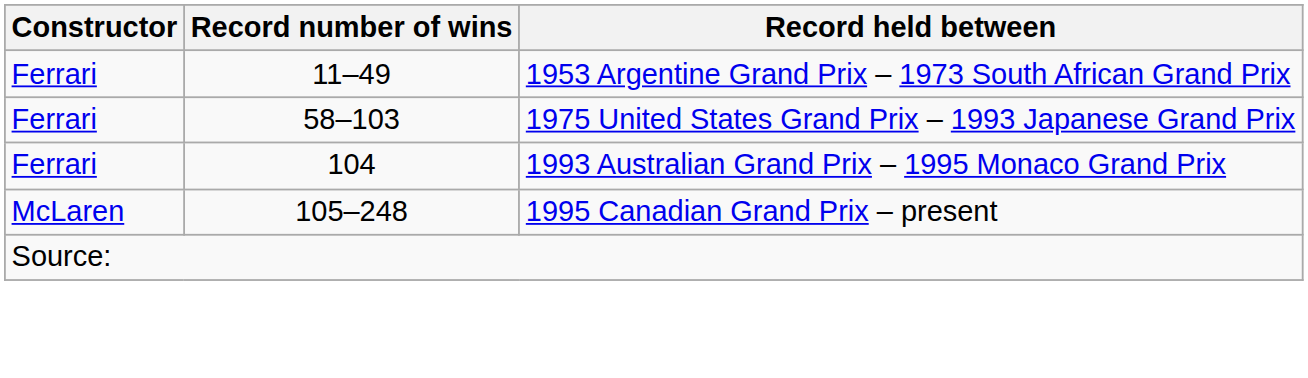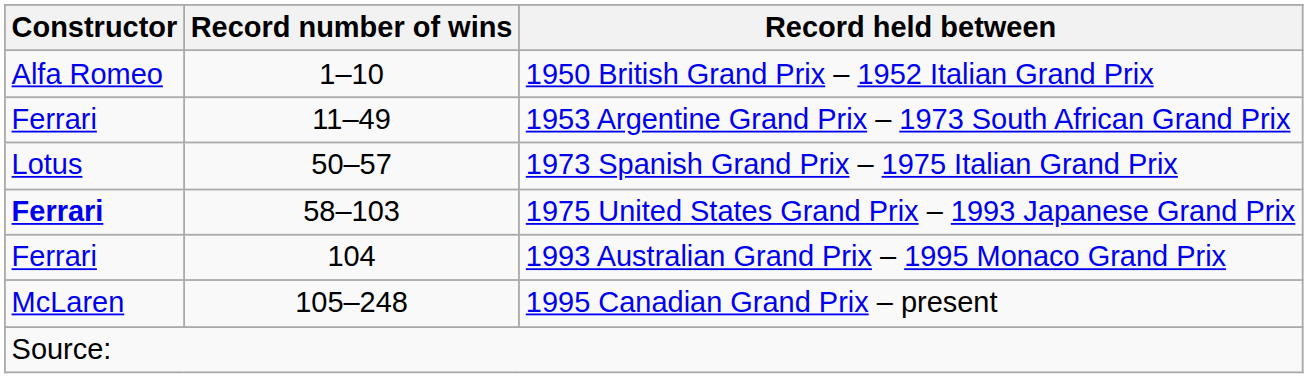+ row: Alfa Romeo | 1–10 | 1950 British Grand Prix – 1952 Italian Grand Prix
+ row: Lotus | 50–57 | 1973 Spanish Grand Prix – 1975 Italian Grand Prix
1975 United States Grand Prix – 1993 Japanese Grand Prix | Constructor: normal -> bold
